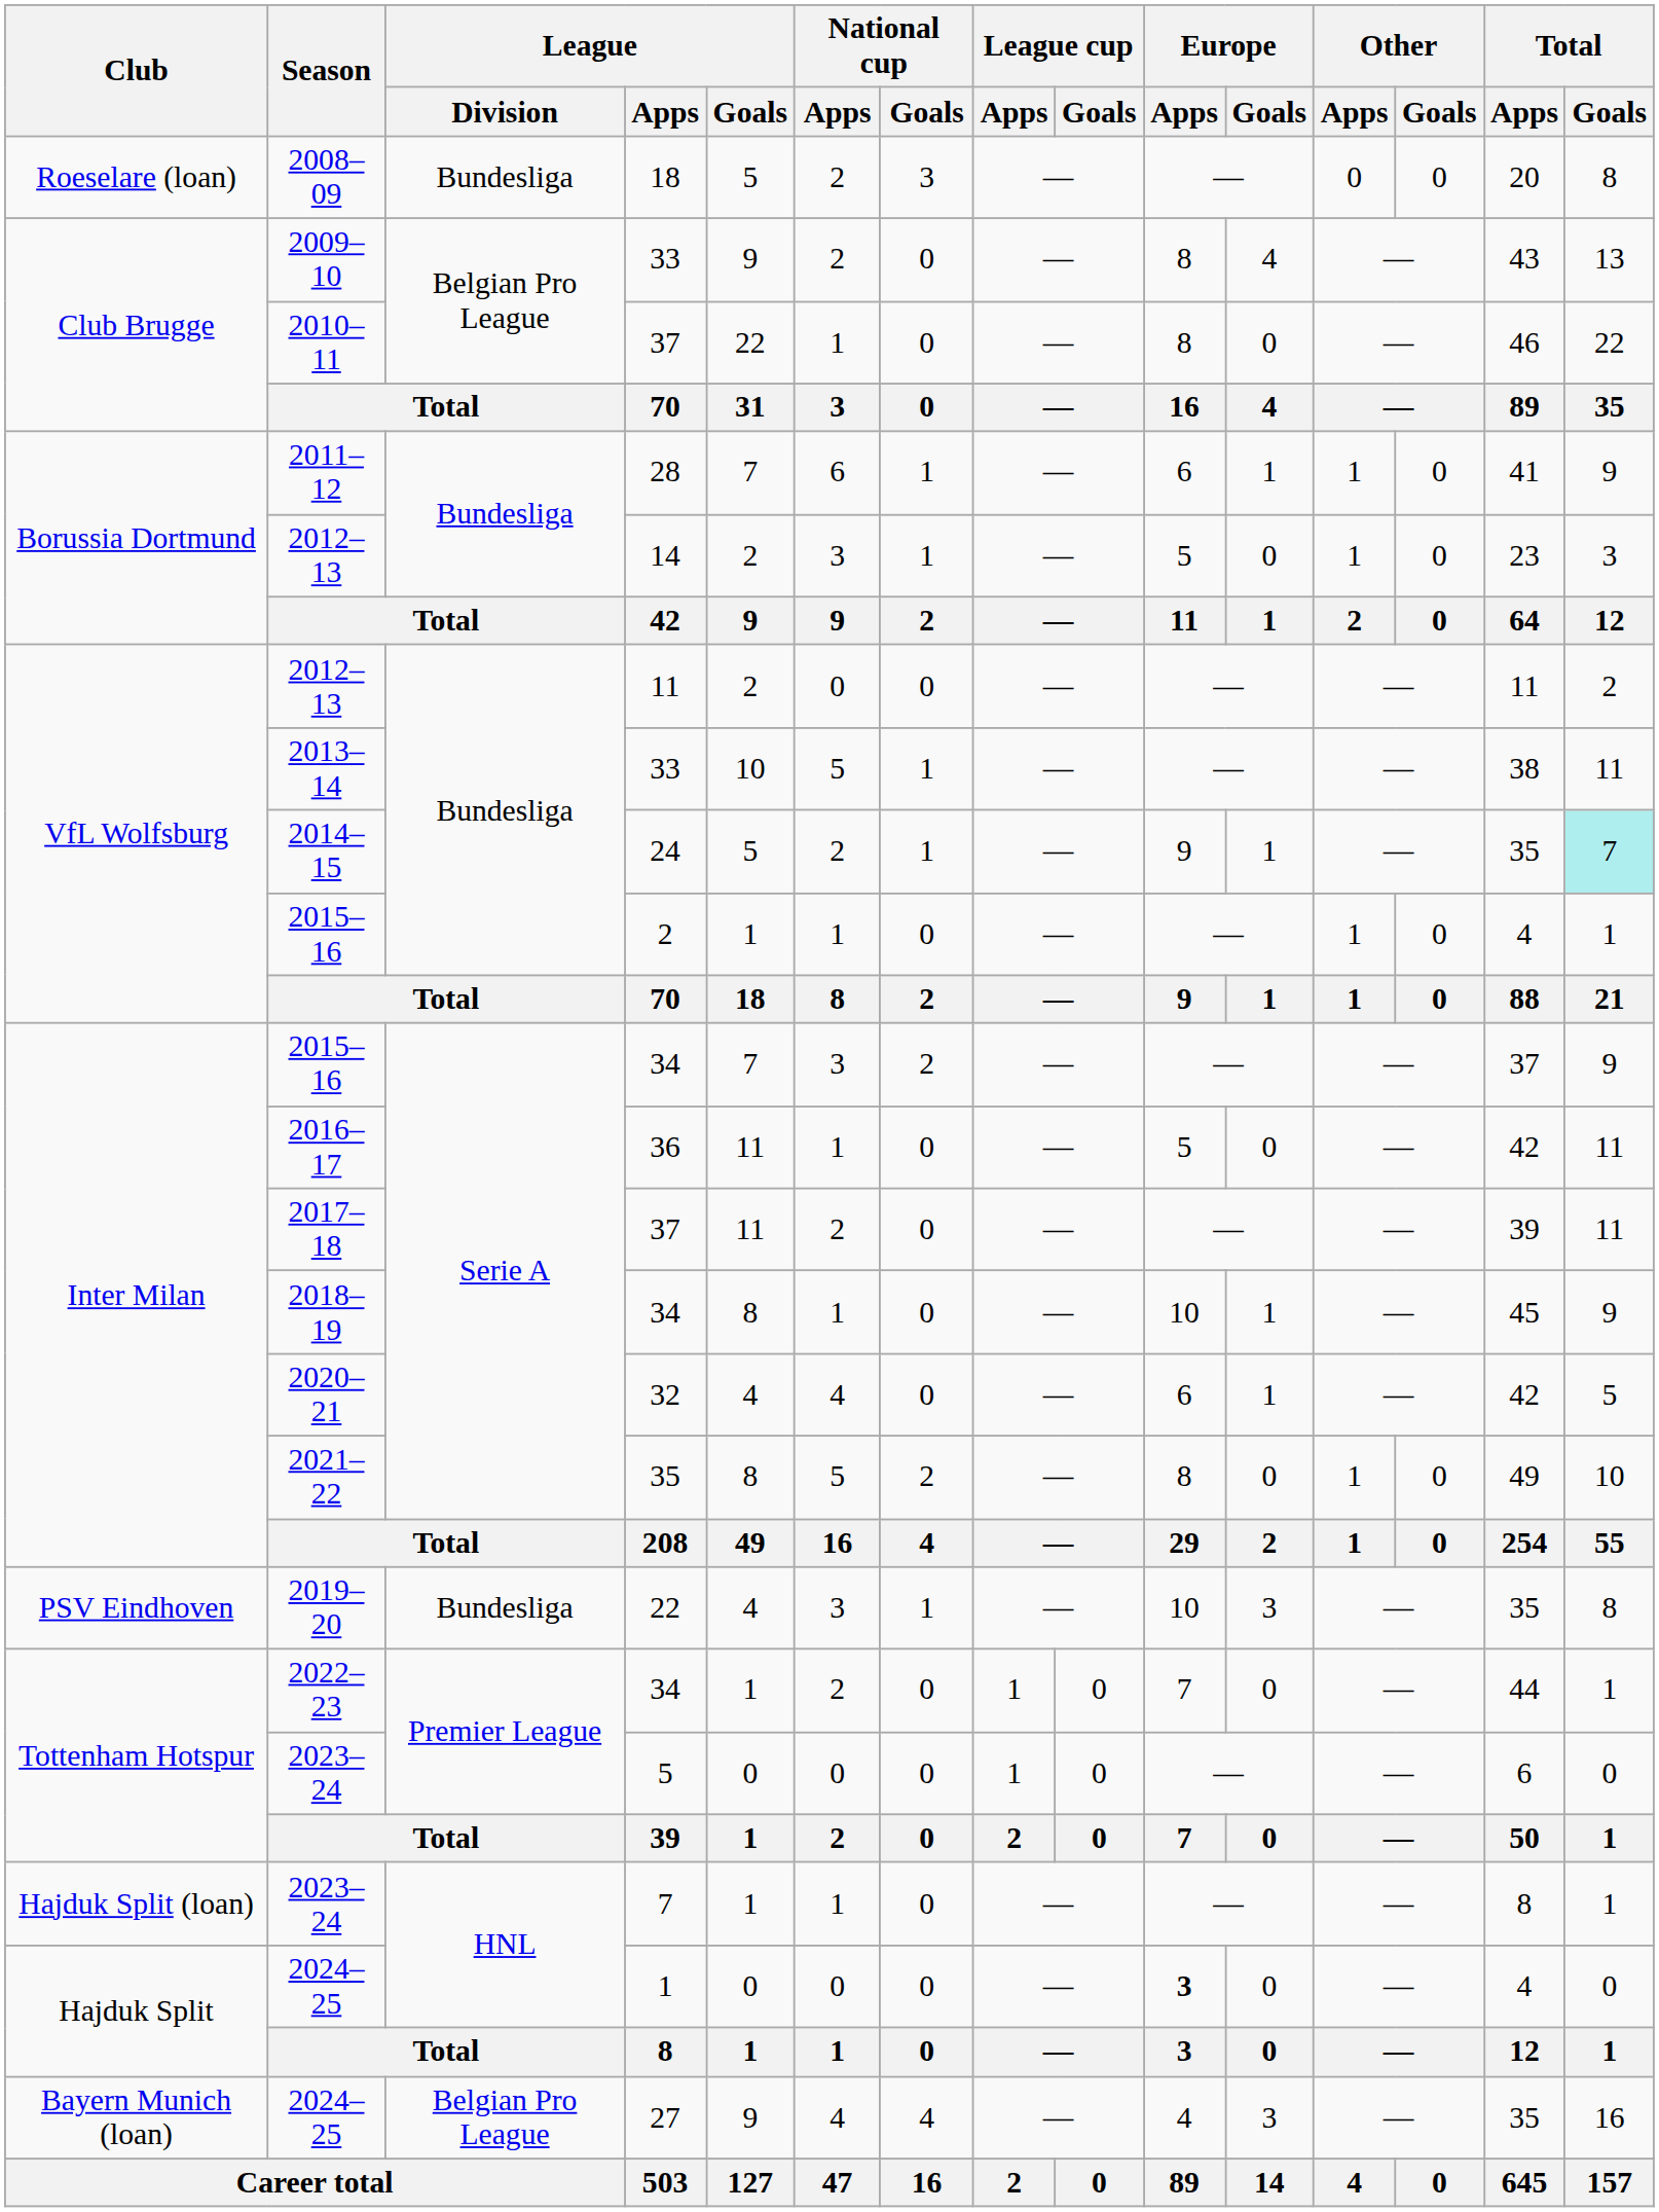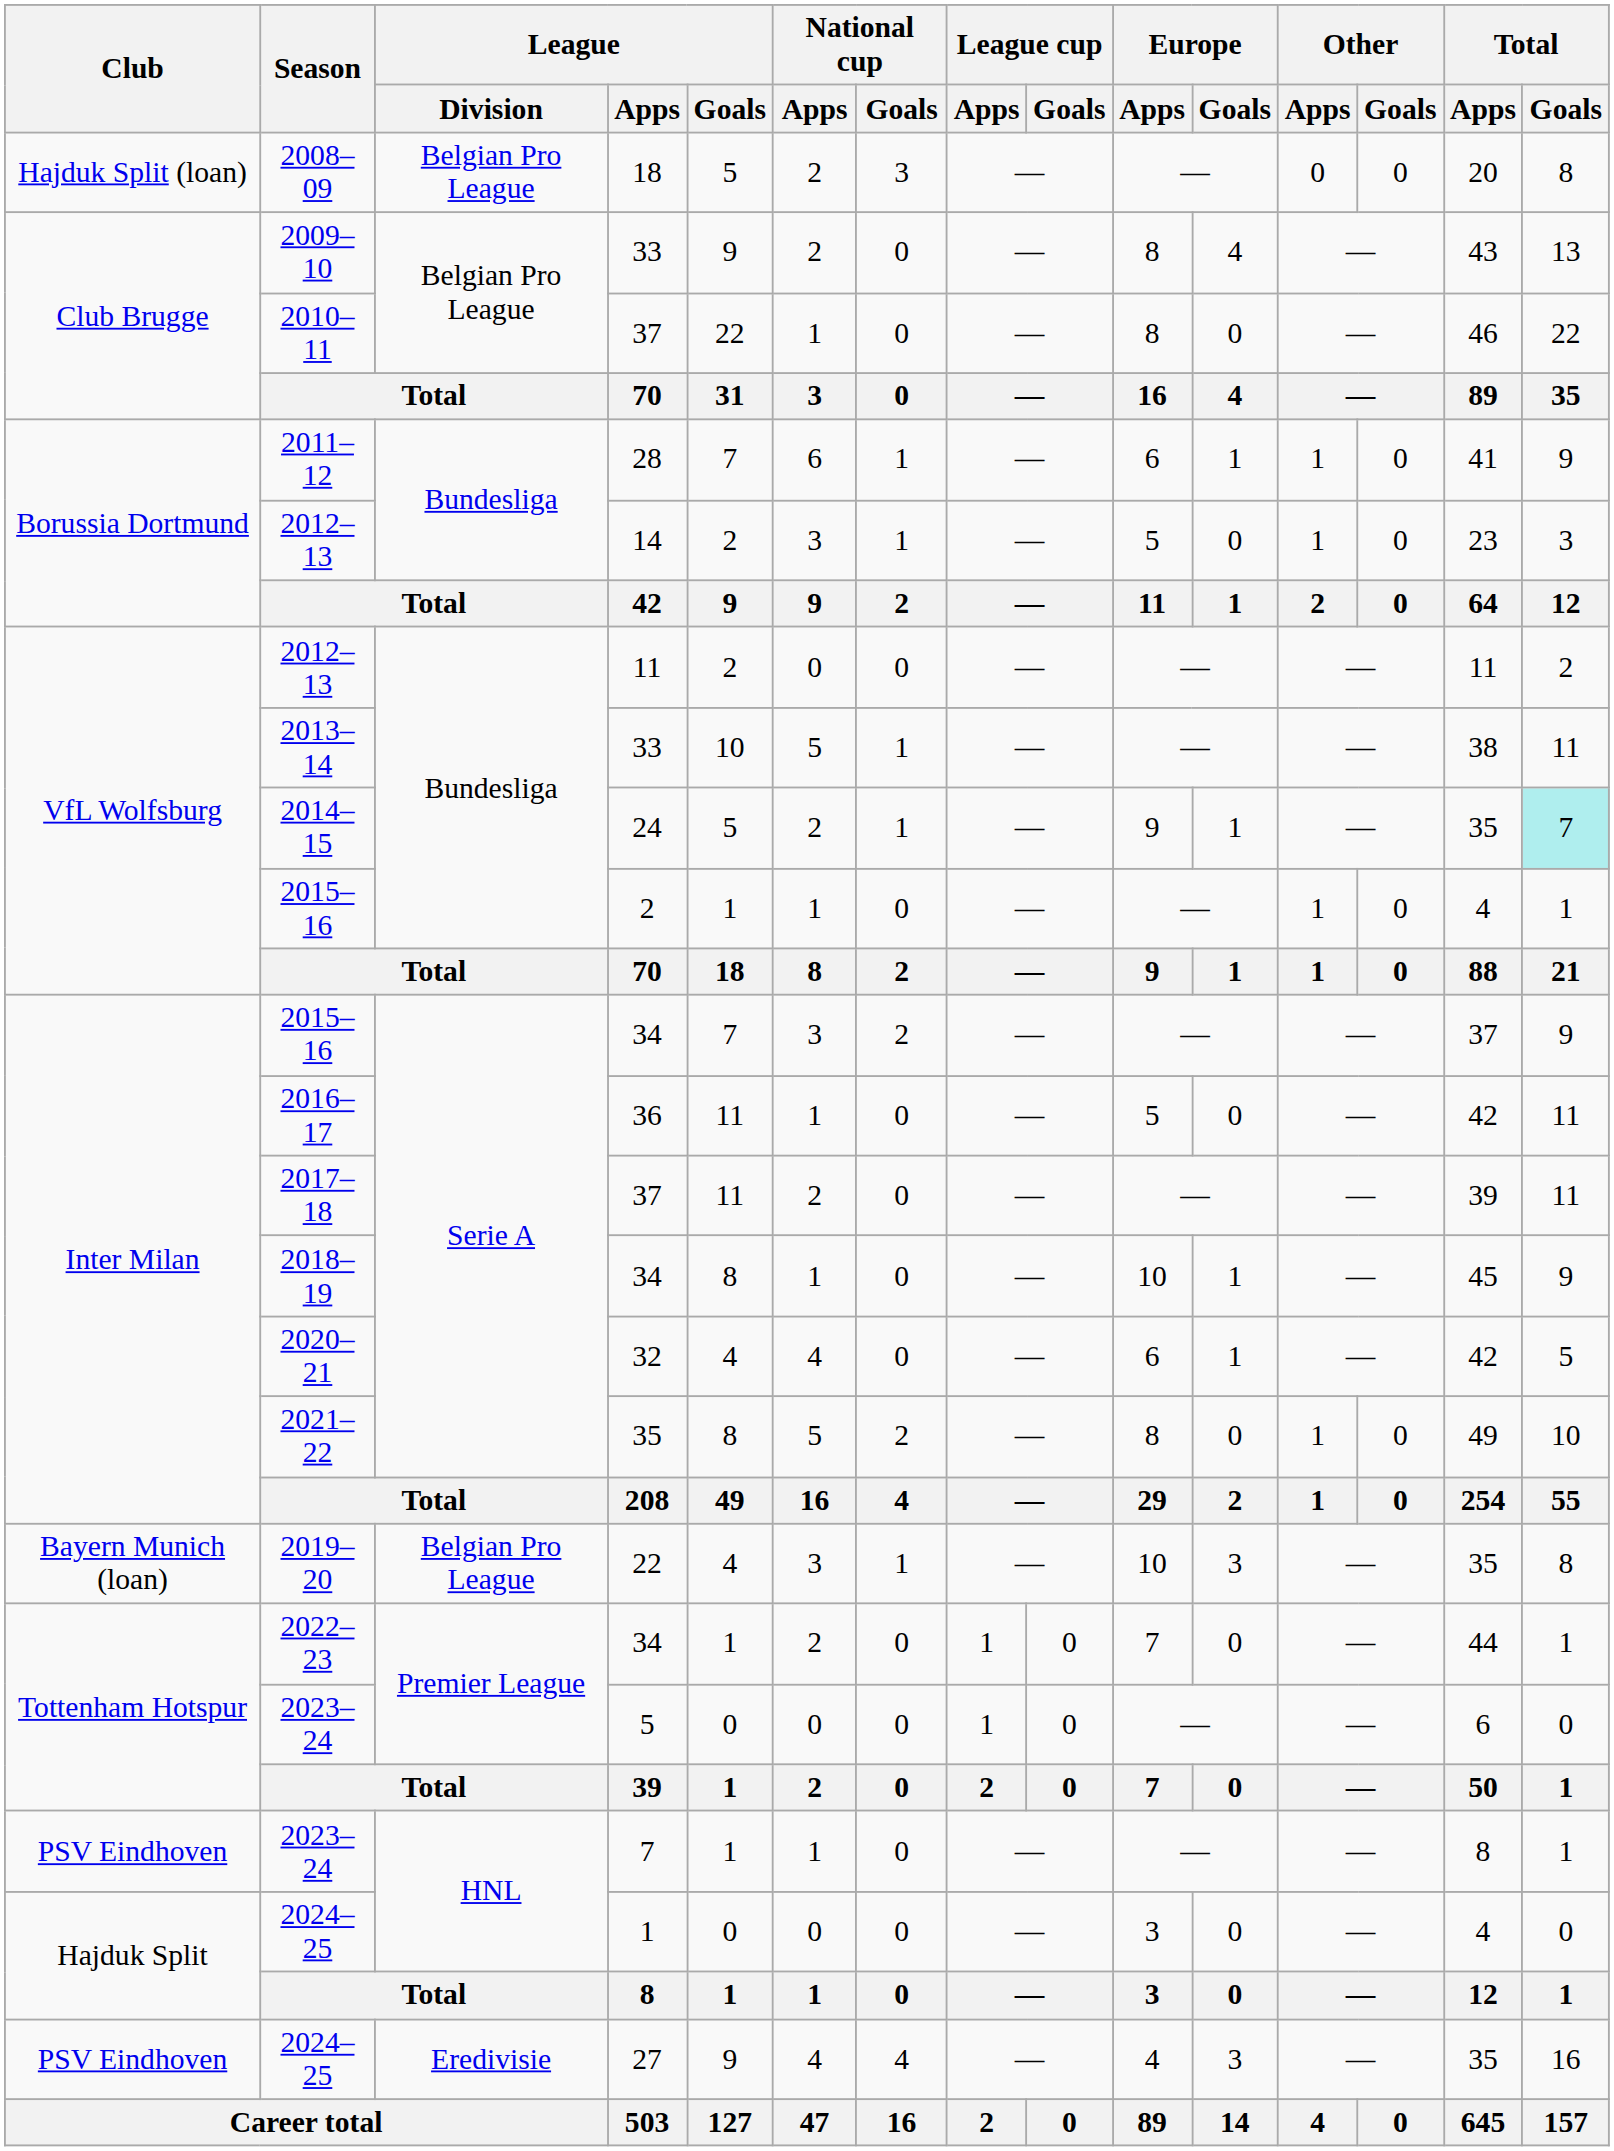2008–09 | Club: Roeselare (loan) -> Hajduk Split (loan)
2008–09 | League / Division: Bundesliga -> Belgian Pro League
2019–20 | Club: PSV Eindhoven -> Bayern Munich (loan)
2019–20 | League / Division: Bundesliga -> Belgian Pro League
2023–24 / 7 | Club: Hajduk Split (loan) -> PSV Eindhoven
2024–25 / 1 | Europe / Apps: bold -> normal
2024–25 / 27 | Club: Bayern Munich (loan) -> PSV Eindhoven
2024–25 / 27 | League / Division: Belgian Pro League -> Eredivisie
